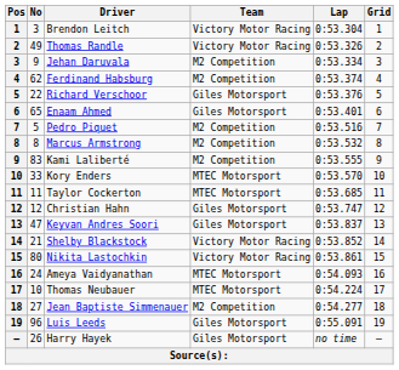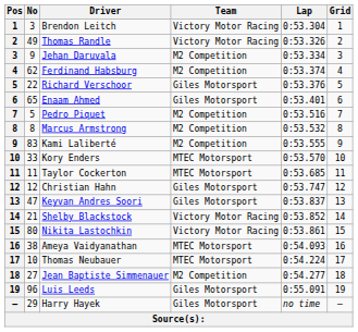Ameya Vaidyanathan | No: 24 -> 38
Harry Hayek | No: 26 -> 29
